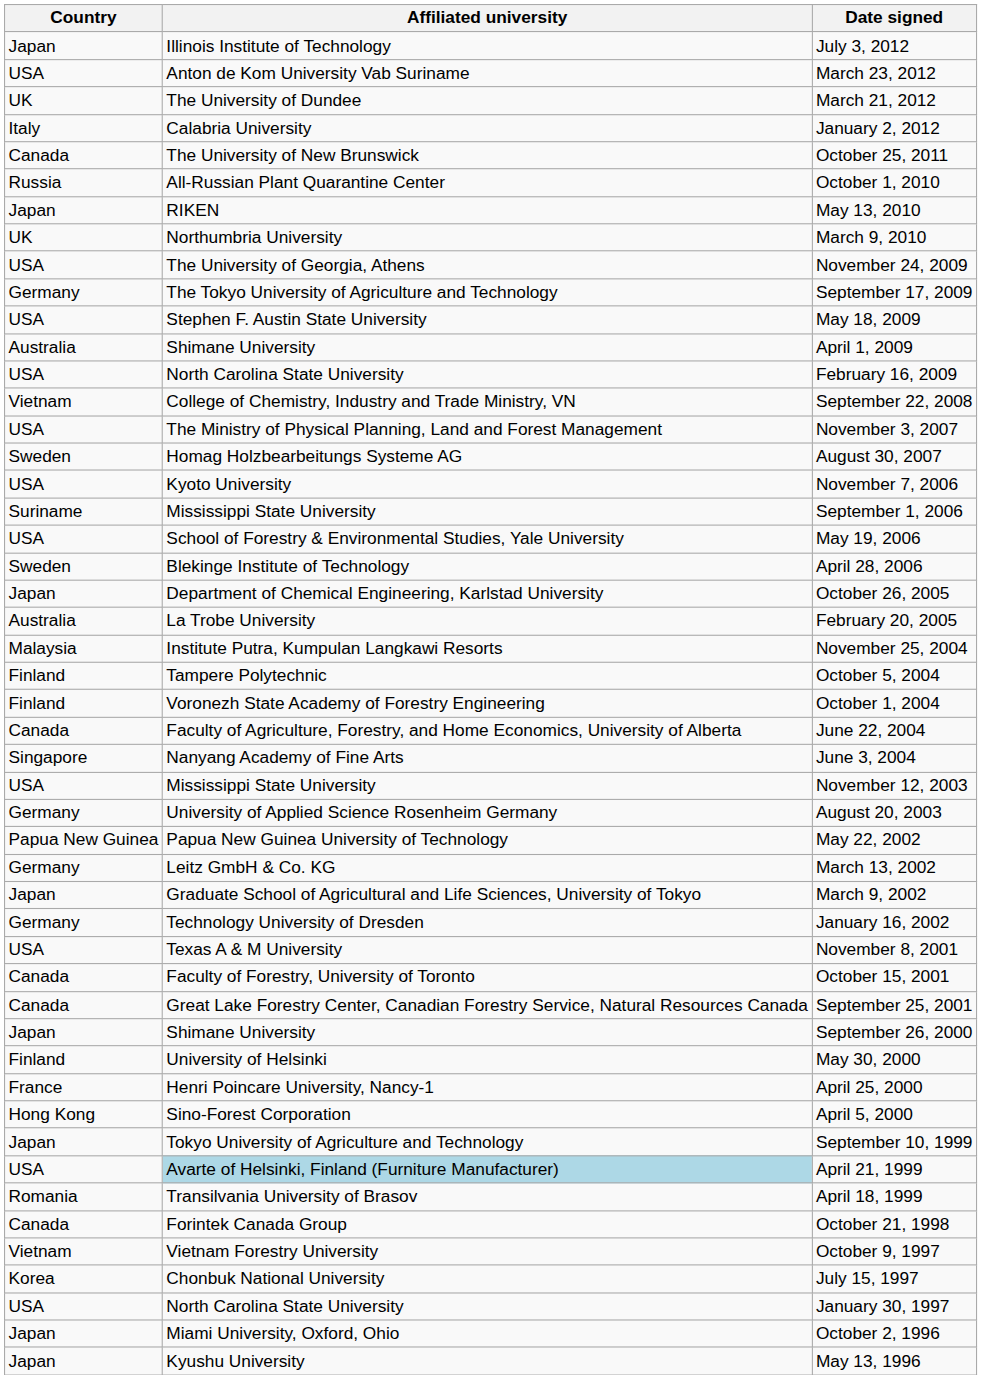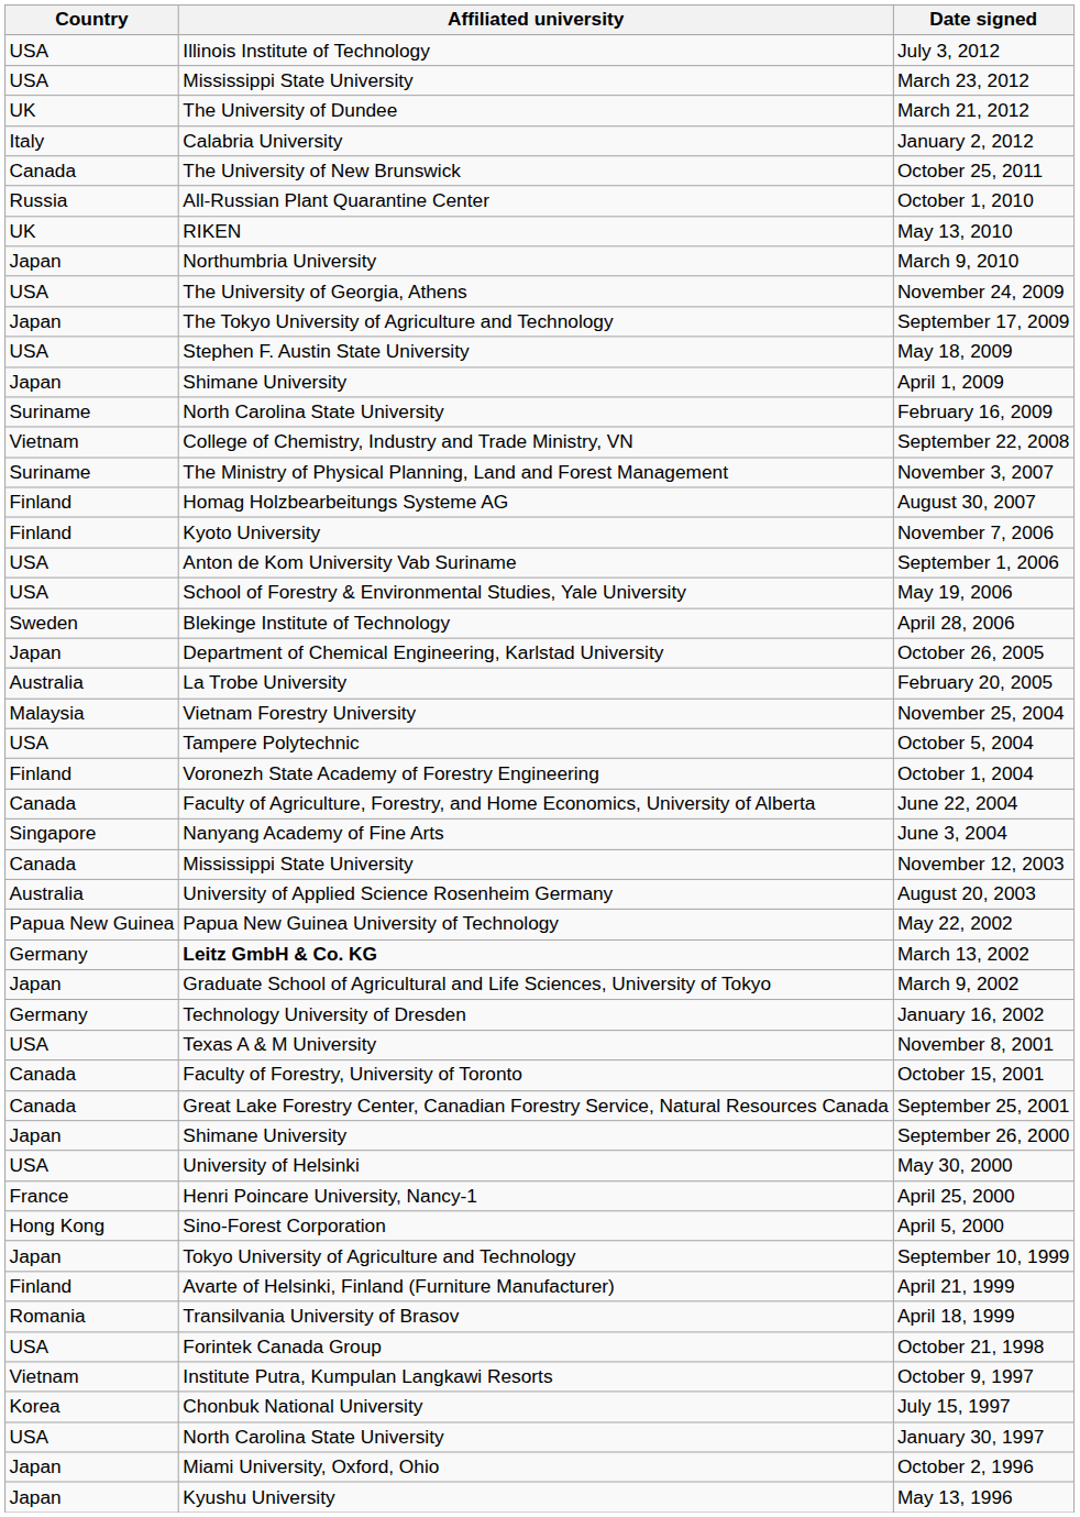July 3, 2012 | Country: Japan -> USA
March 23, 2012 | Affiliated university: Anton de Kom University Vab Suriname -> Mississippi State University
May 13, 2010 | Country: Japan -> UK
March 9, 2010 | Country: UK -> Japan
September 17, 2009 | Country: Germany -> Japan
April 1, 2009 | Country: Australia -> Japan
February 16, 2009 | Country: USA -> Suriname
November 3, 2007 | Country: USA -> Suriname
August 30, 2007 | Country: Sweden -> Finland
November 7, 2006 | Country: USA -> Finland
September 1, 2006 | Country: Suriname -> USA
September 1, 2006 | Affiliated university: Mississippi State University -> Anton de Kom University Vab Suriname
November 25, 2004 | Affiliated university: Institute Putra, Kumpulan Langkawi Resorts -> Vietnam Forestry University
October 5, 2004 | Country: Finland -> USA
November 12, 2003 | Country: USA -> Canada
August 20, 2003 | Country: Germany -> Australia
March 13, 2002 | Affiliated university: normal -> bold
May 30, 2000 | Country: Finland -> USA
April 21, 1999 | Country: USA -> Finland
April 21, 1999 | Affiliated university: lightblue background -> no background
October 21, 1998 | Country: Canada -> USA
October 9, 1997 | Affiliated university: Vietnam Forestry University -> Institute Putra, Kumpulan Langkawi Resorts
